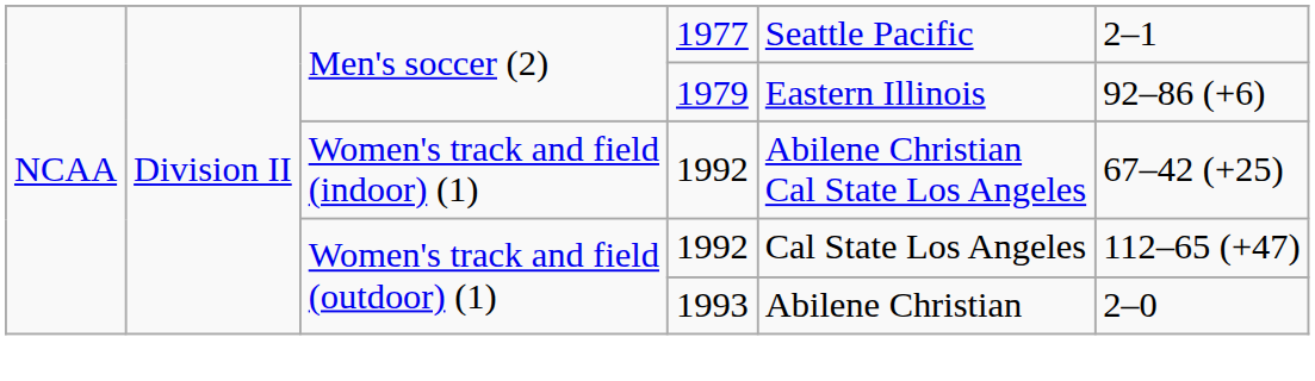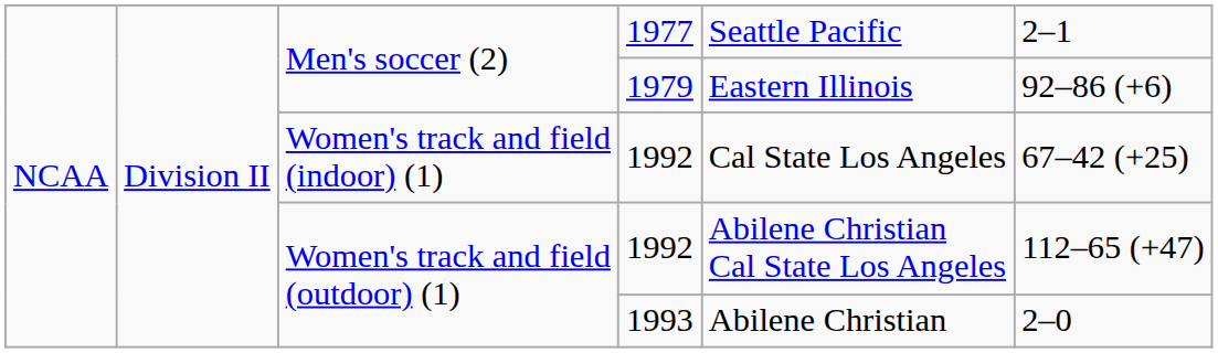Women's track and field (indoor) (1) | column 5: Abilene Christian Cal State Los Angeles -> Cal State Los Angeles
Women's track and field (outdoor) (1) / 1992 | column 5: Cal State Los Angeles -> Abilene Christian Cal State Los Angeles
